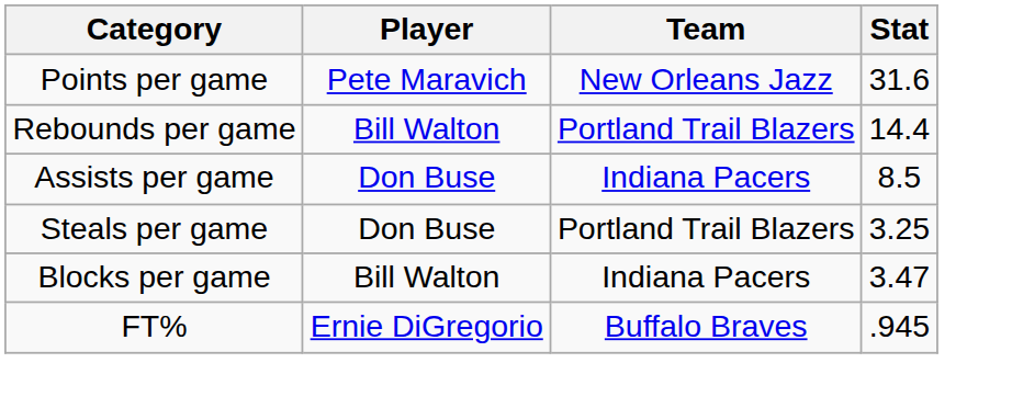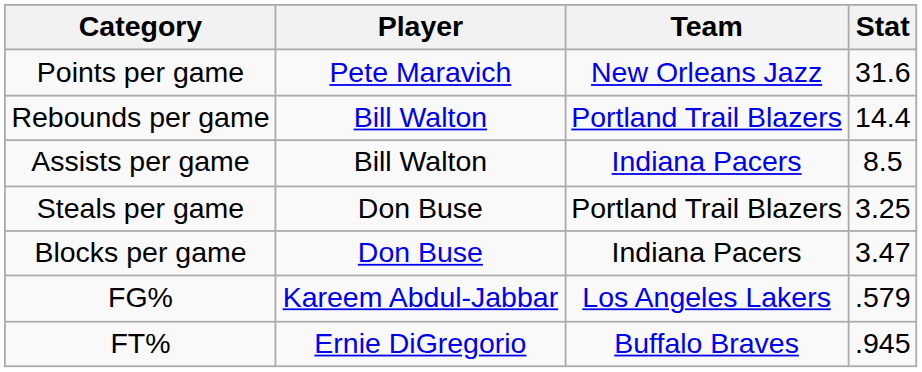Assists per game | Player: Don Buse -> Bill Walton
Blocks per game | Player: Bill Walton -> Don Buse
+ row: FG% | Kareem Abdul-Jabbar | Los Angeles Lakers | .579
